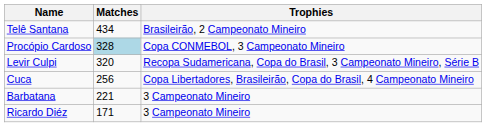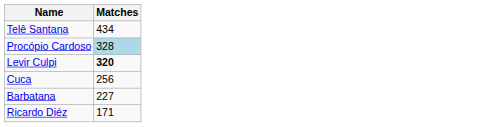- column: Trophies | Brasileirão, 2 Campeonato Mineiro | Copa CONMEBOL, 3 Campeonato Mineiro | Recopa Sudamericana, Copa do Brasil, 3 Campeonato Mineiro, Série B | Copa Libertadores, Brasileirão, Copa do Brasil, 4 Campeonato Mineiro | 3 Campeonato Mineiro | 3 Campeonato Mineiro
Levir Culpi | Matches: normal -> bold
Barbatana | Matches: 221 -> 227
